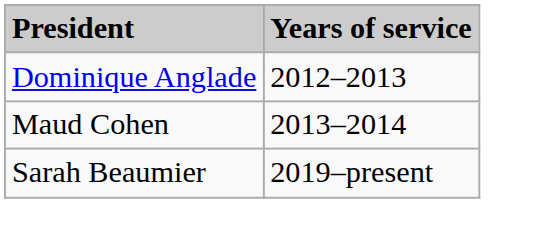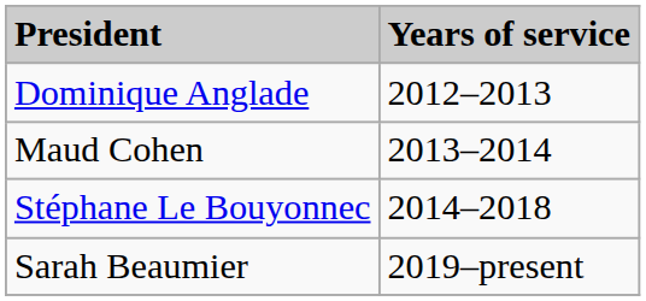+ row: Stéphane Le Bouyonnec | 2014–2018
